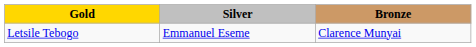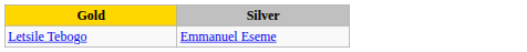- column: Bronze | Clarence Munyai
